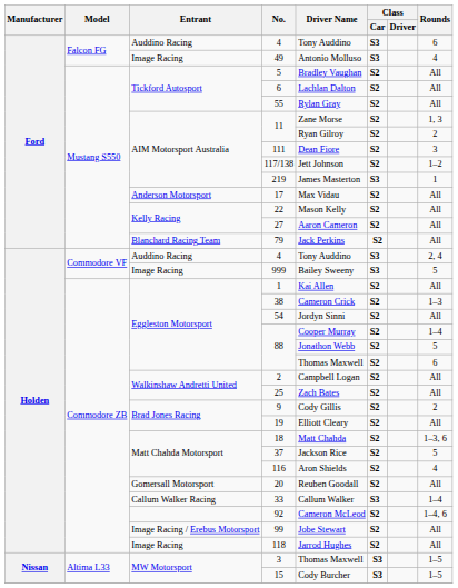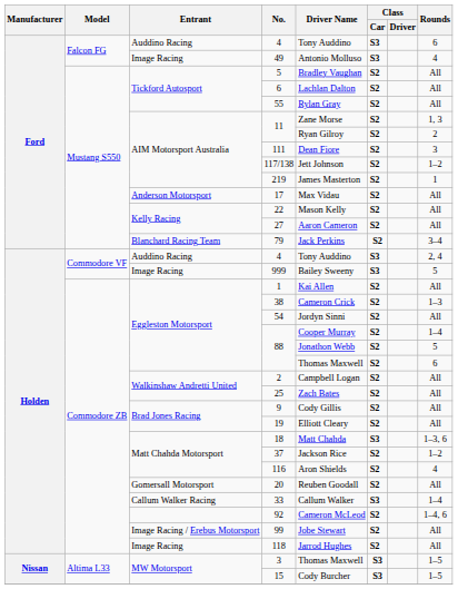219 | Class / Car: S3 -> S2
79 | Rounds: All -> 3–4
9 | Rounds: 2 -> All
18 | Class / Car: S2 -> S3
37 | Rounds: 5 -> 1–2
